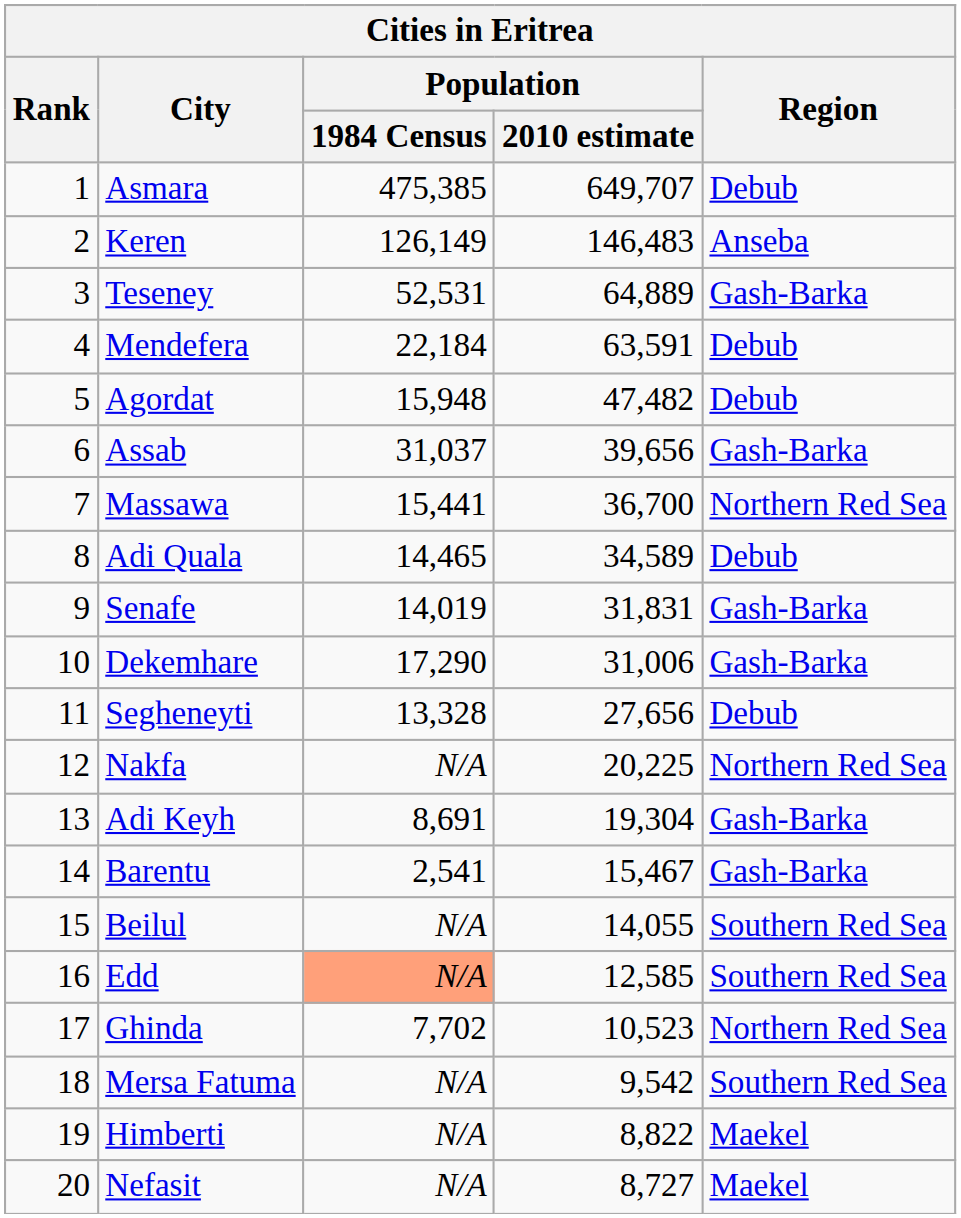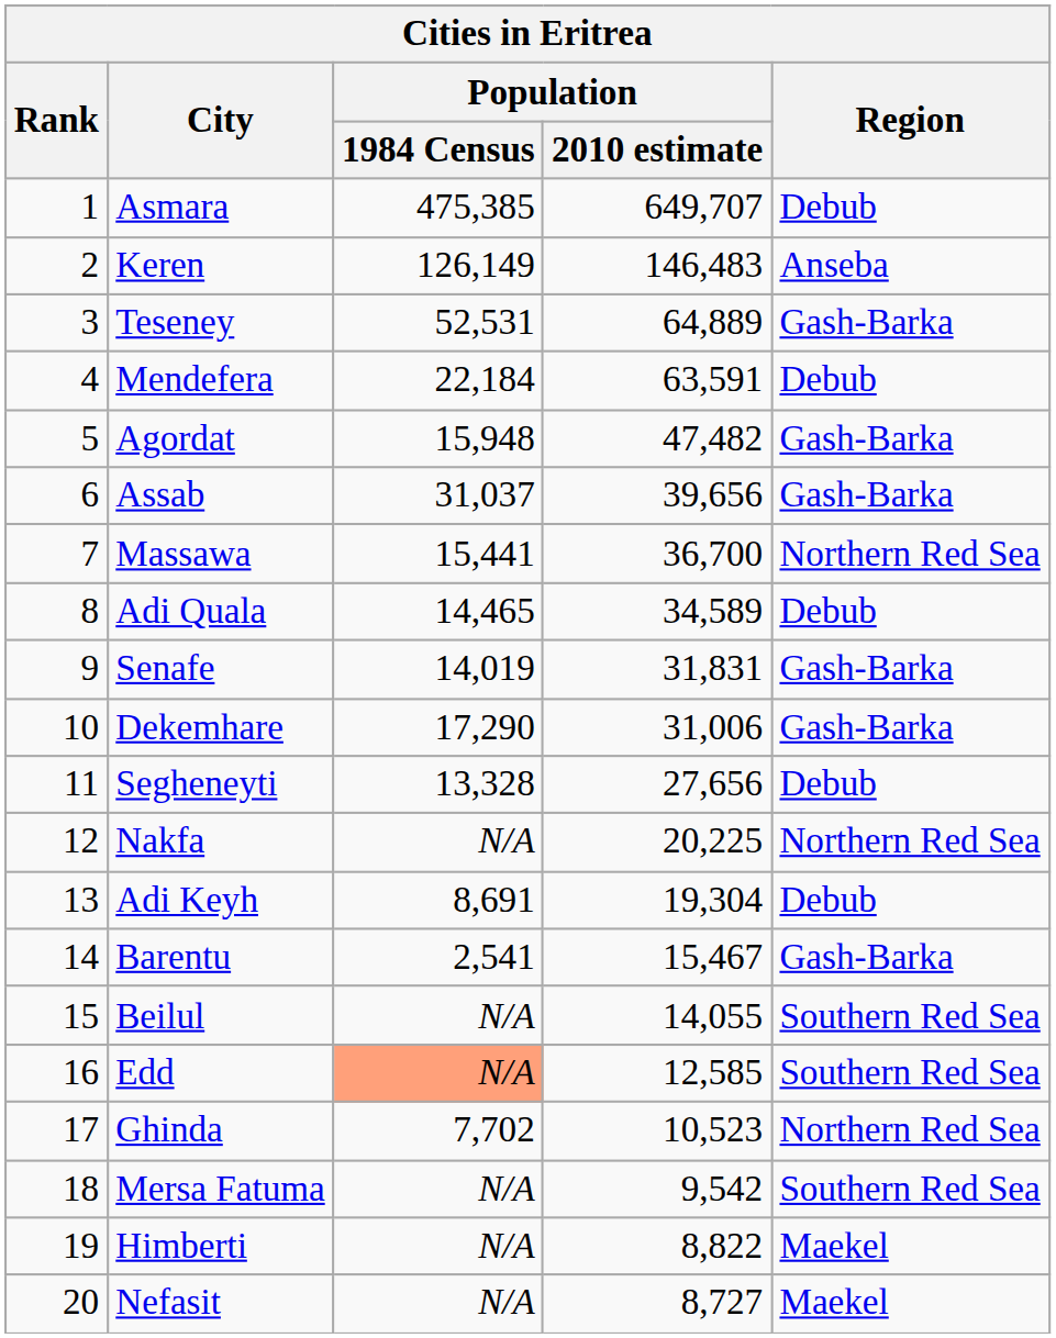Agordat | Region: Debub -> Gash-Barka
Adi Keyh | Region: Gash-Barka -> Debub
